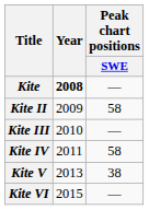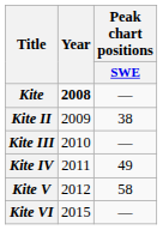Kite II | Peak chart positions / SWE: 58 -> 38
Kite IV | Peak chart positions / SWE: 58 -> 49
Kite V | Year: 2013 -> 2012
Kite V | Peak chart positions / SWE: 38 -> 58
